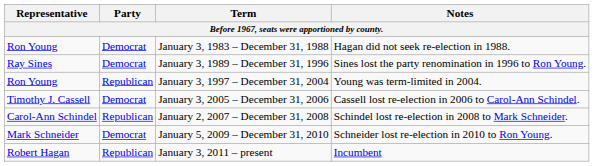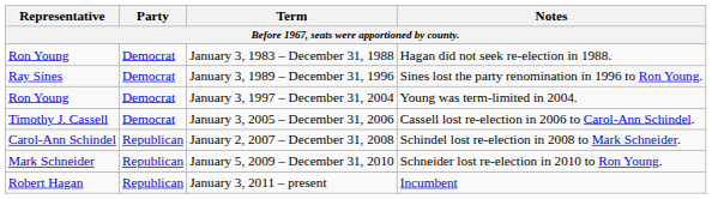January 3, 1997 – December 31, 2004 | Party: Republican -> Democrat
January 5, 2009 – December 31, 2010 | Party: Democrat -> Republican
